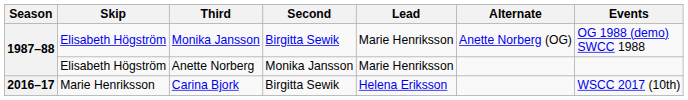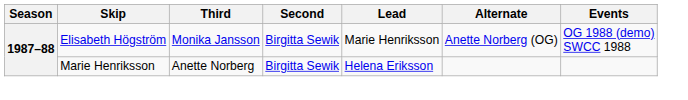Anette Norberg | Skip: Elisabeth Högström -> Marie Henriksson
Anette Norberg | Second: Monika Jansson -> Birgitta Sewik
Anette Norberg | Lead: Marie Henriksson -> Helena Eriksson
- row: 2016–17 | Marie Henriksson | Carina Bjork | Birgitta Sewik | Helena Eriksson | WSCC 2017 (10th)
